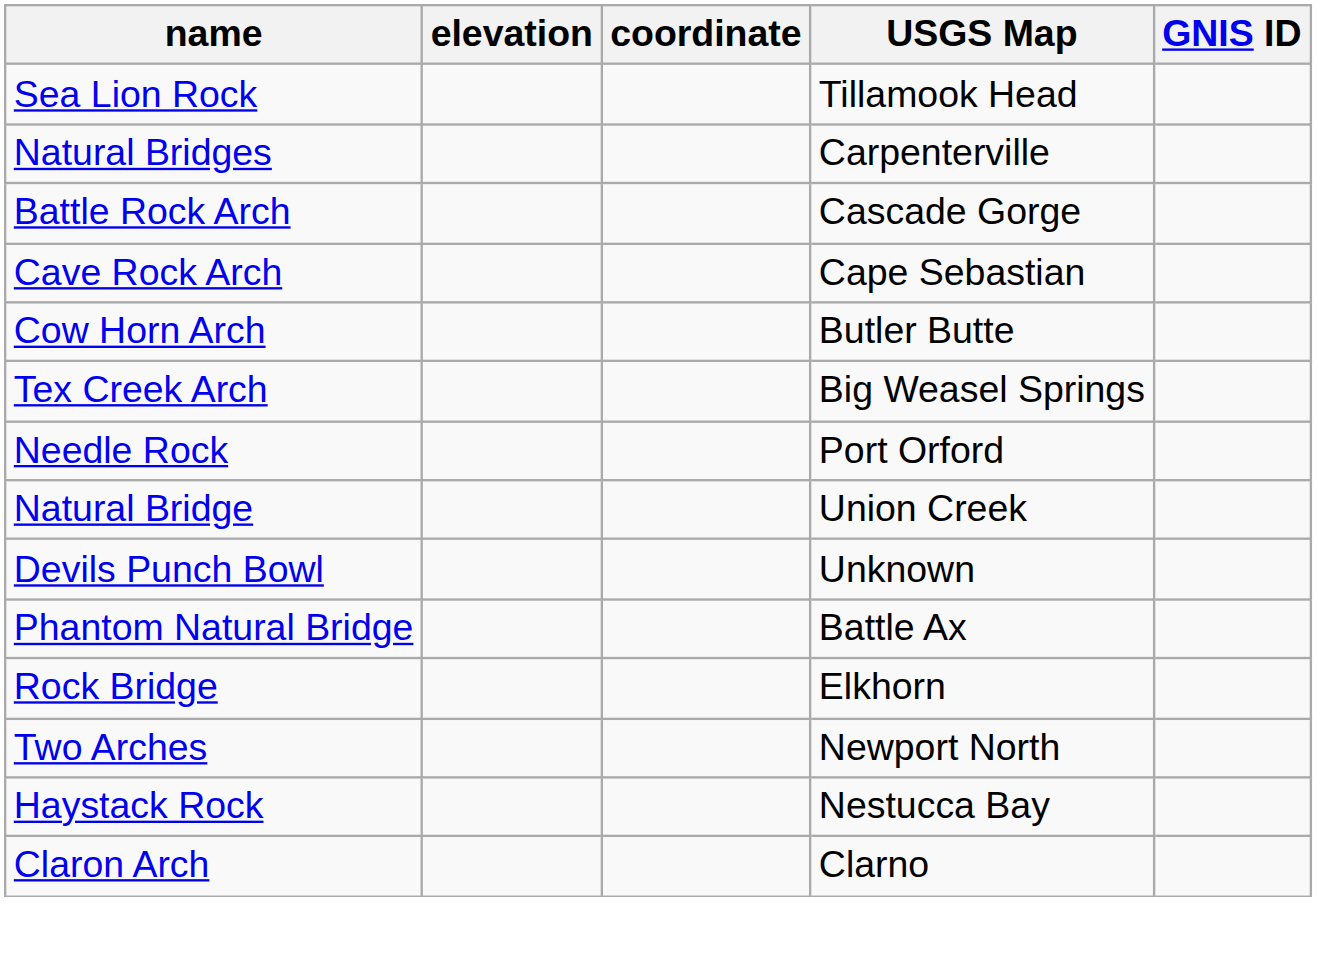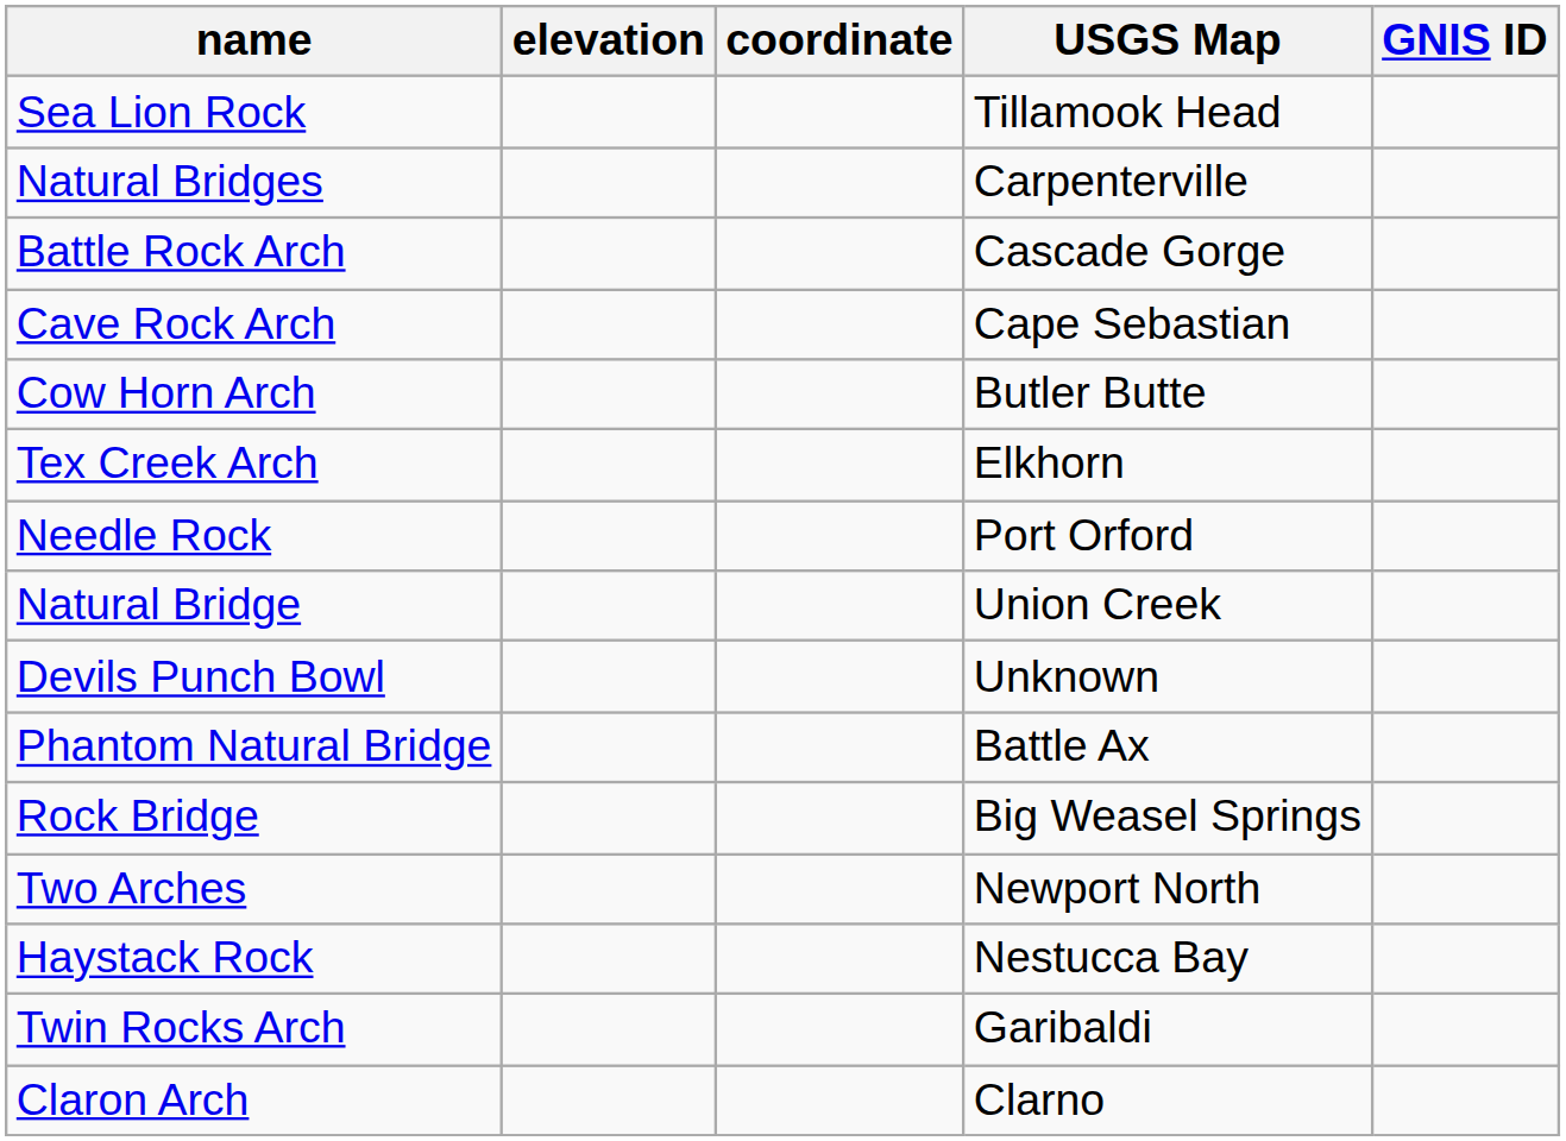Tex Creek Arch | USGS Map: Big Weasel Springs -> Elkhorn
Rock Bridge | USGS Map: Elkhorn -> Big Weasel Springs
+ row: Twin Rocks Arch | Garibaldi
